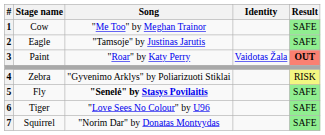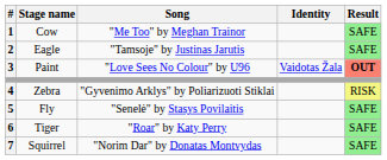Paint | Song: "Roar" by Katy Perry -> "Love Sees No Colour" by U96
Fly | Song: bold -> normal
Tiger | Song: "Love Sees No Colour" by U96 -> "Roar" by Katy Perry
